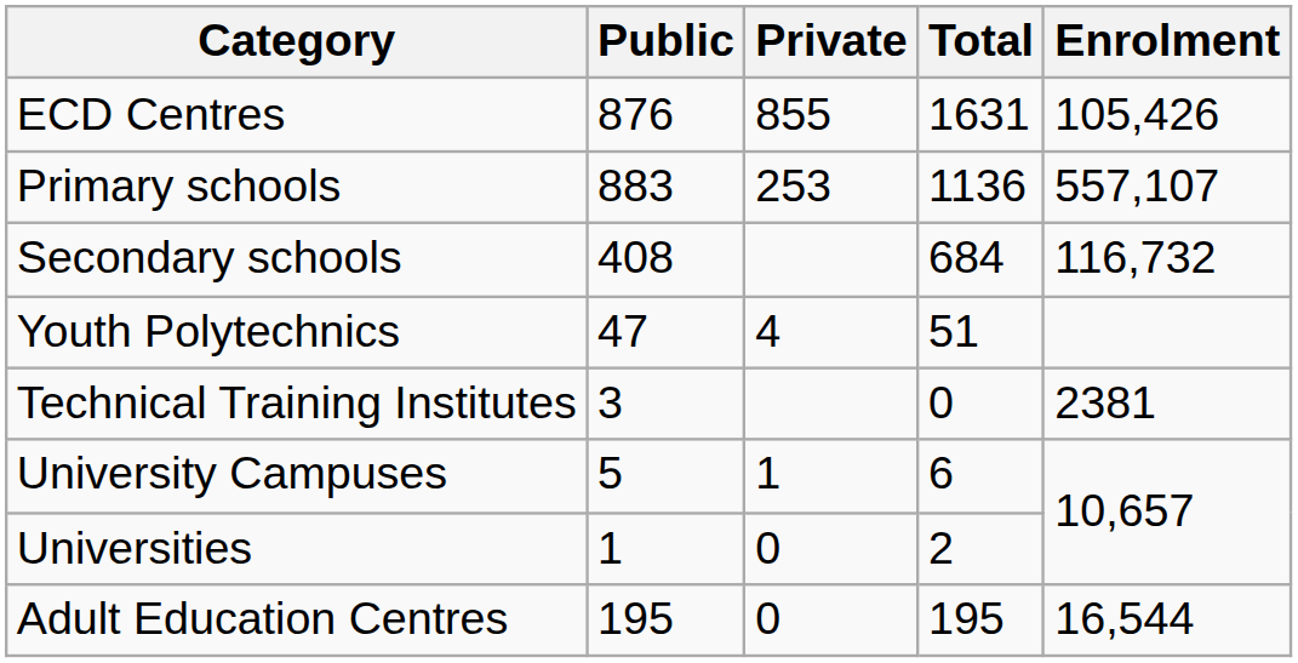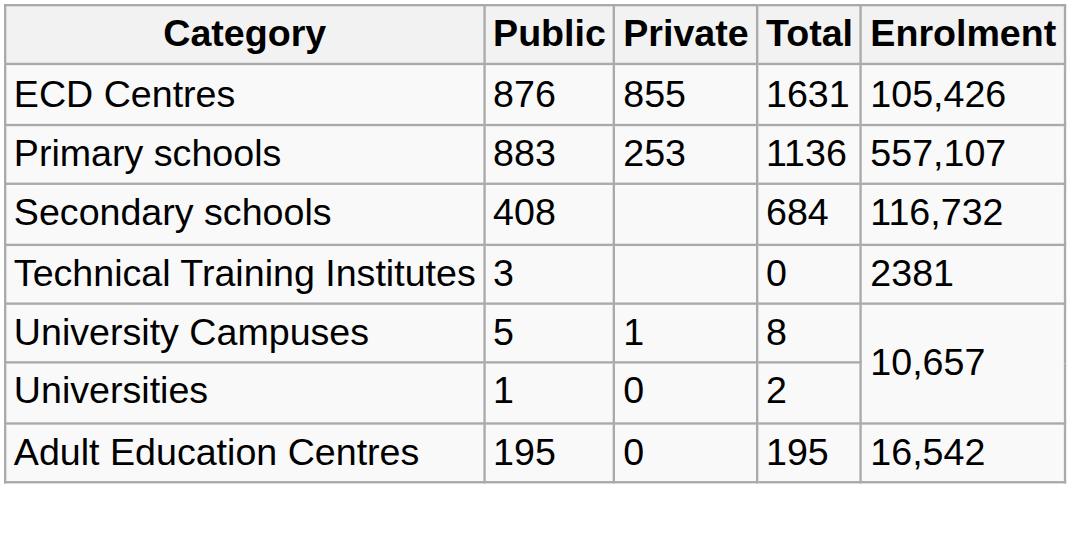- row: Youth Polytechnics | 47 | 4 | 51
University Campuses | Total: 6 -> 8
Adult Education Centres | Enrolment: 16,544 -> 16,542
